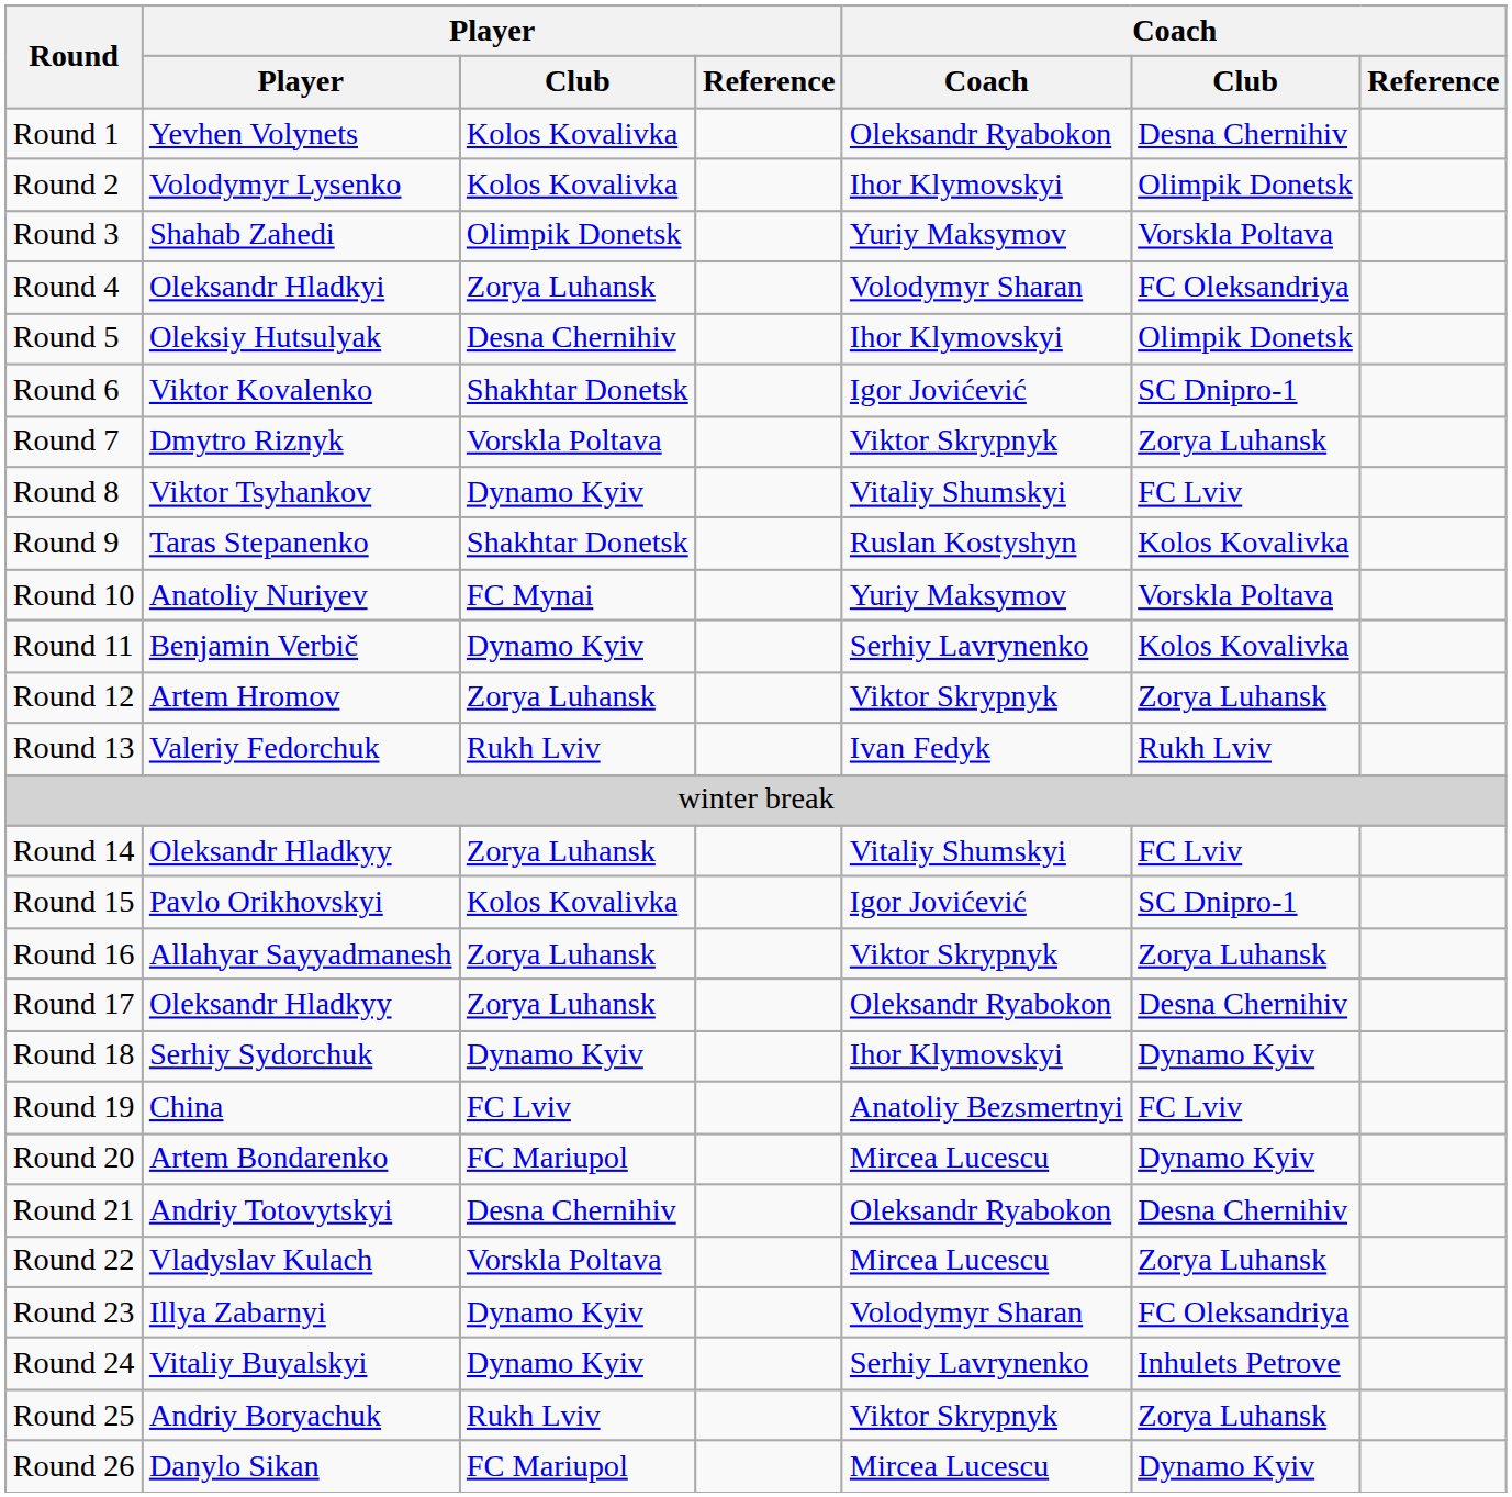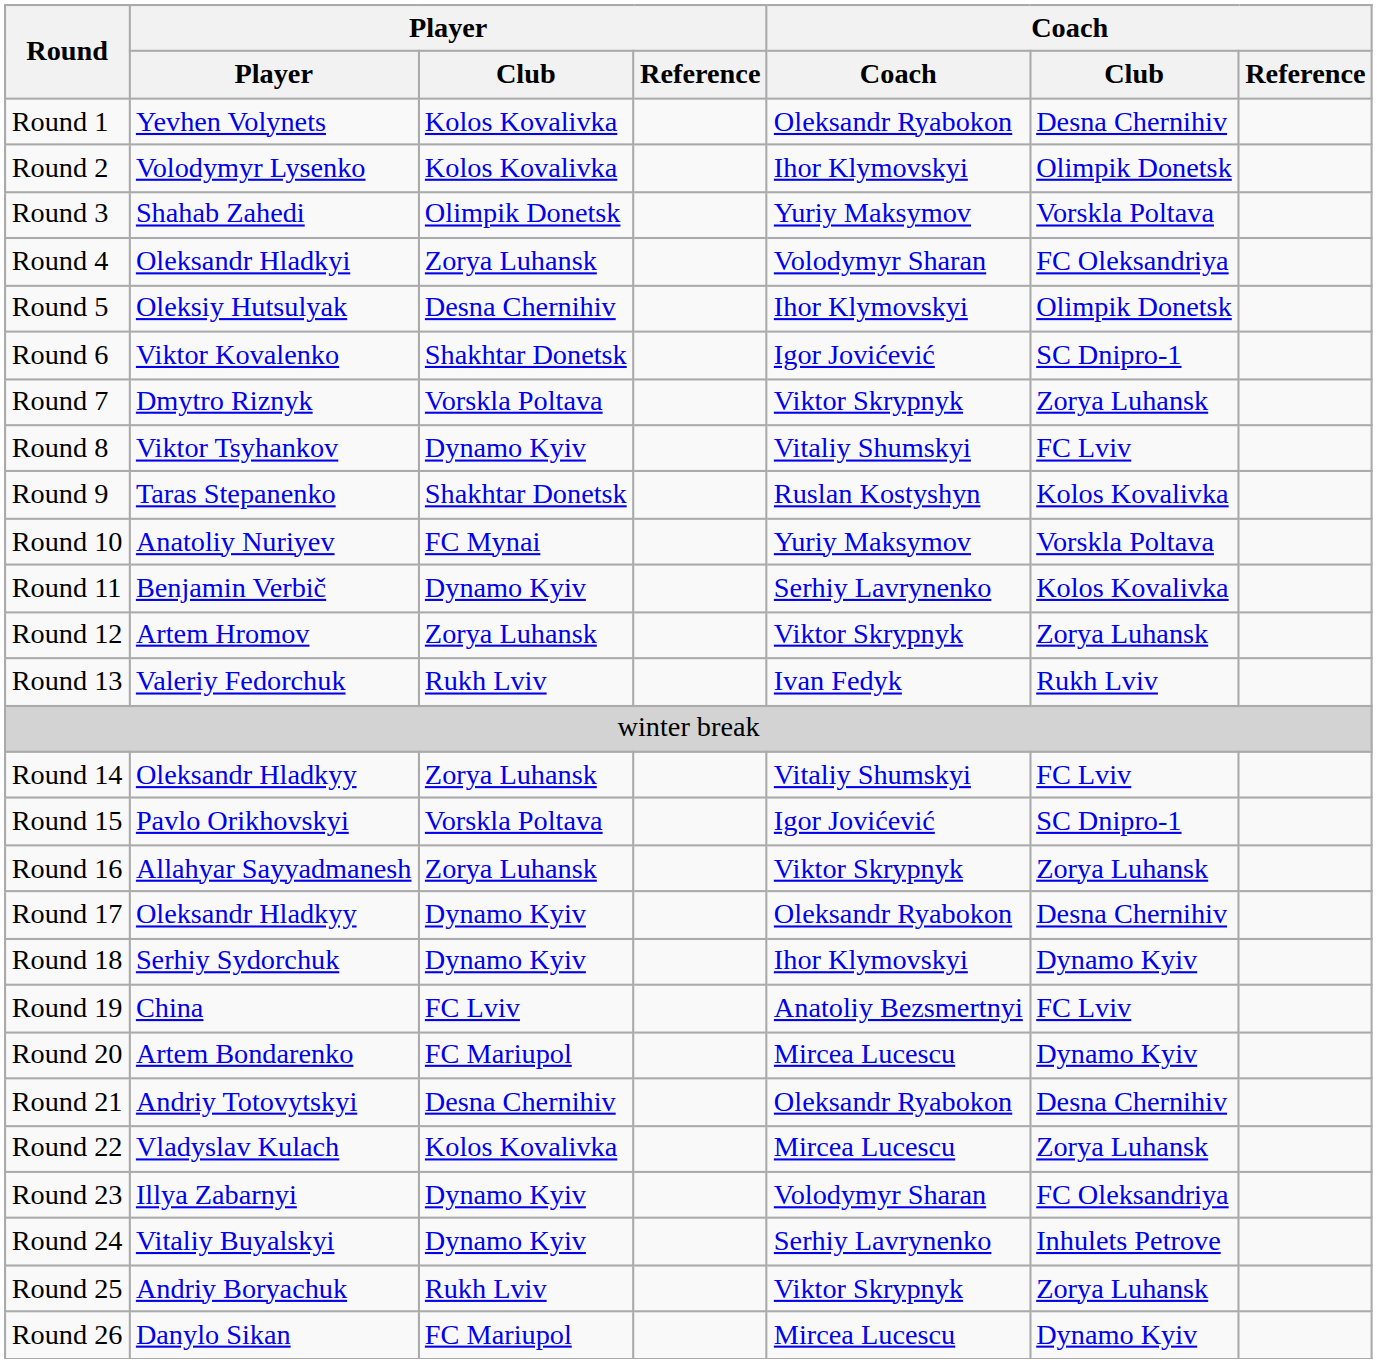Round 15 | Player / Club: Kolos Kovalivka -> Vorskla Poltava
Round 17 | Player / Club: Zorya Luhansk -> Dynamo Kyiv
Round 22 | Player / Club: Vorskla Poltava -> Kolos Kovalivka
